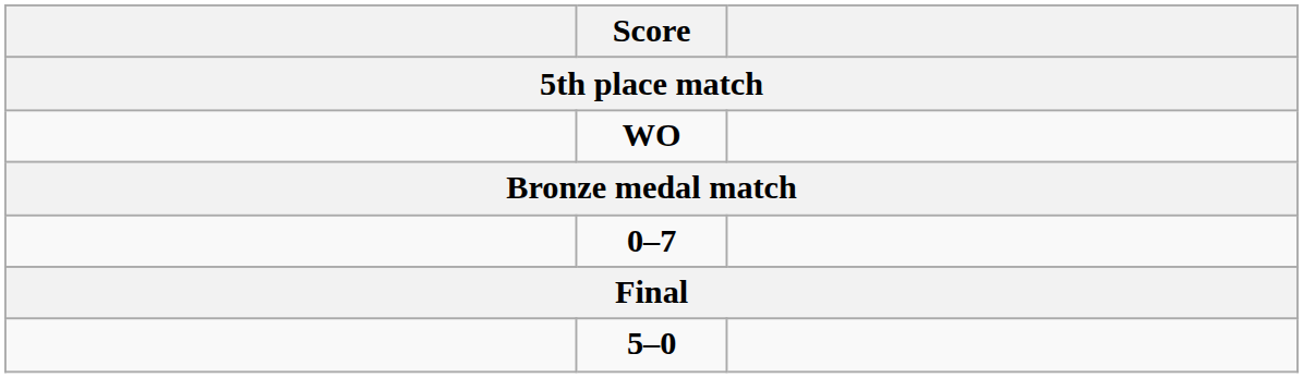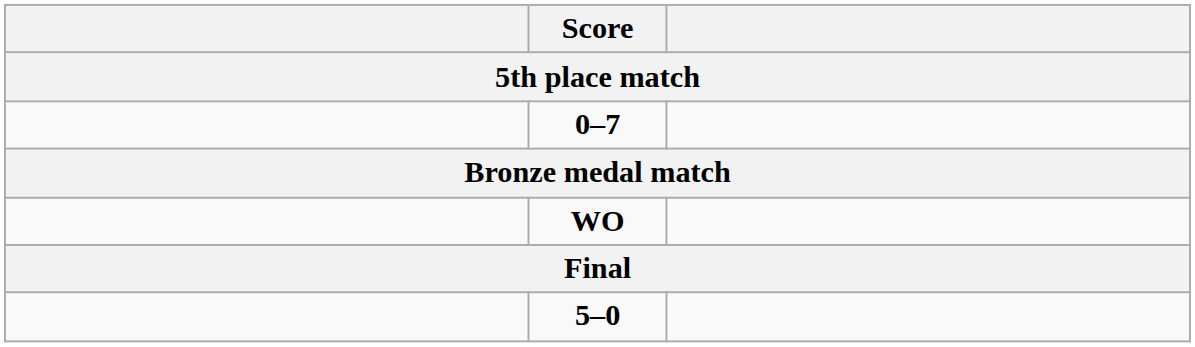rows swapped: WO <-> 0–7
